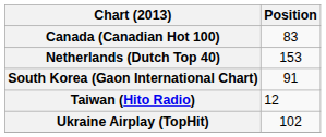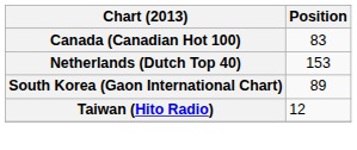South Korea (Gaon International Chart) | Position: 91 -> 89
- row: Ukraine Airplay (TopHit) | 102
